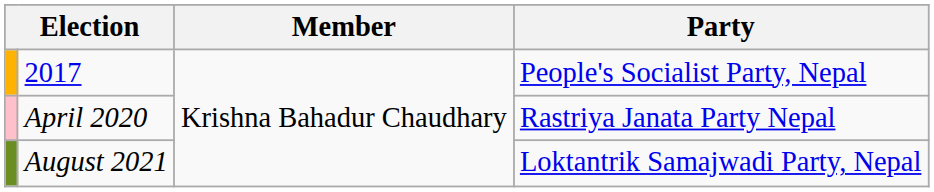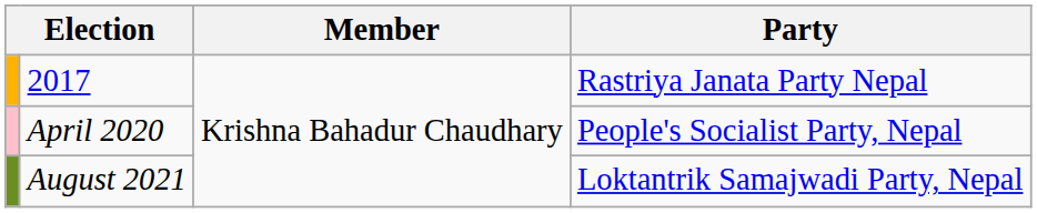2017 | Party: People's Socialist Party, Nepal -> Rastriya Janata Party Nepal
April 2020 | Party: Rastriya Janata Party Nepal -> People's Socialist Party, Nepal
